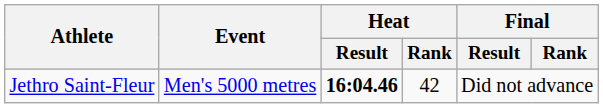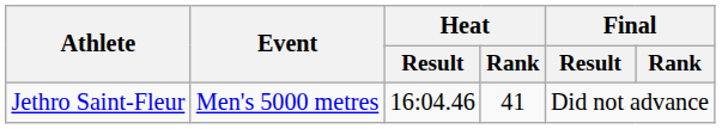Jethro Saint-Fleur | Heat / Result: bold -> normal
Jethro Saint-Fleur | Heat / Rank: 42 -> 41
